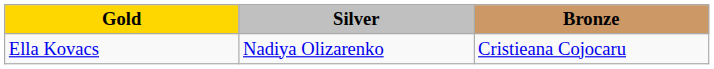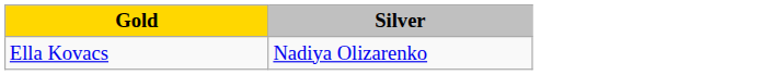- column: Bronze | Cristieana Cojocaru
